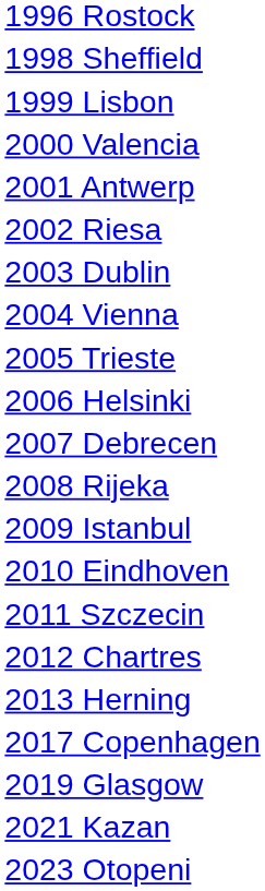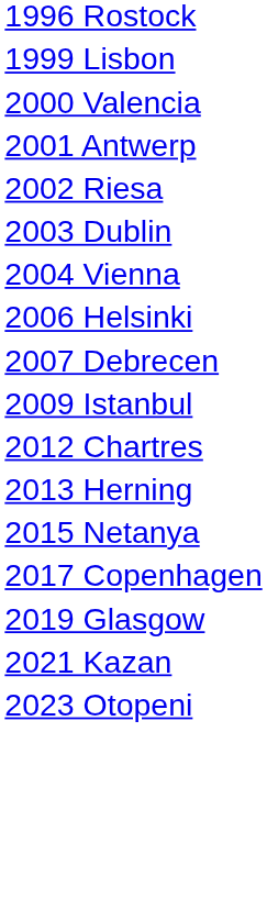- row: 1998 Sheffield
- row: 2005 Trieste
- row: 2008 Rijeka
- row: 2010 Eindhoven
- row: 2011 Szczecin
+ row: 2015 Netanya
